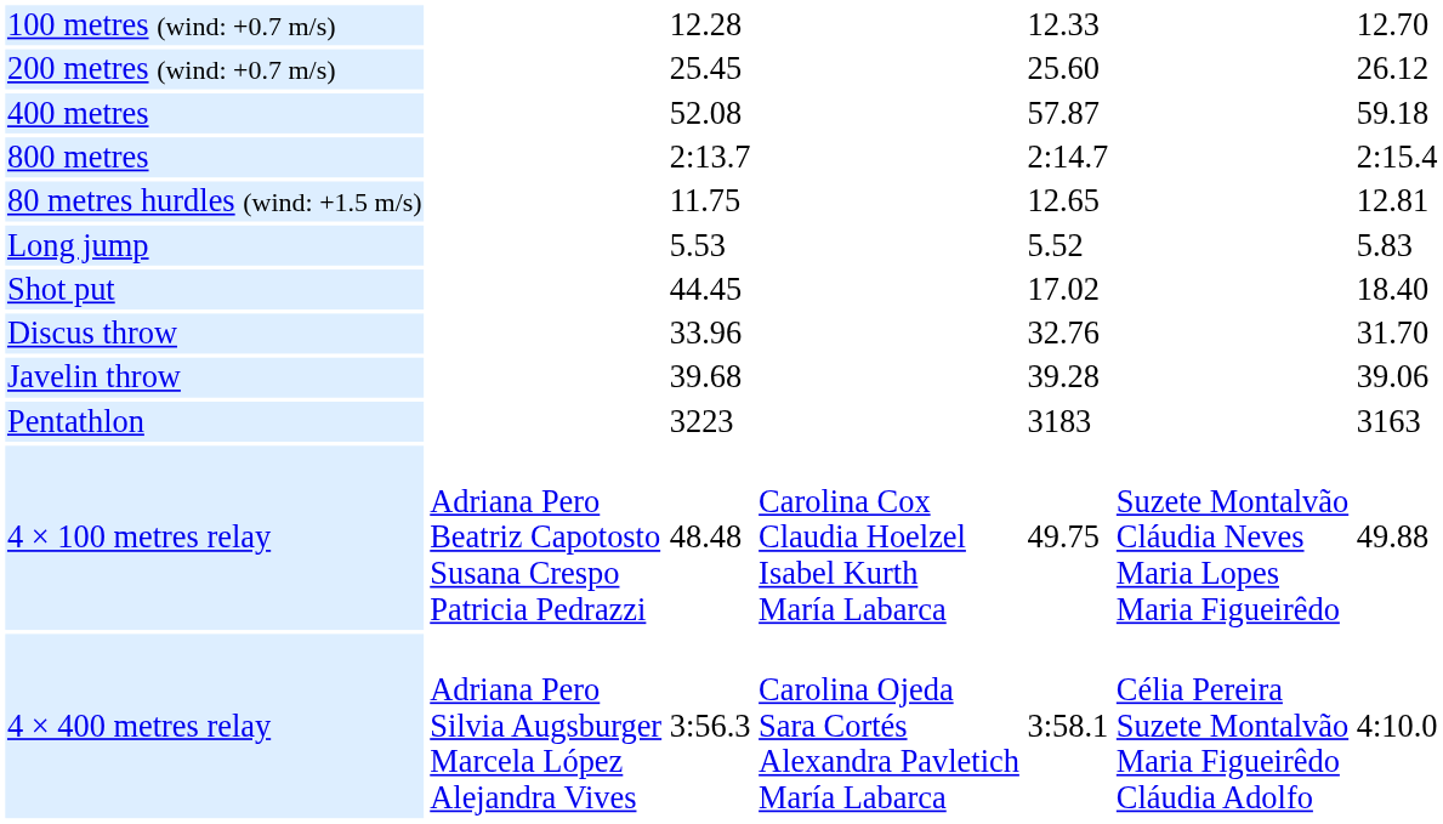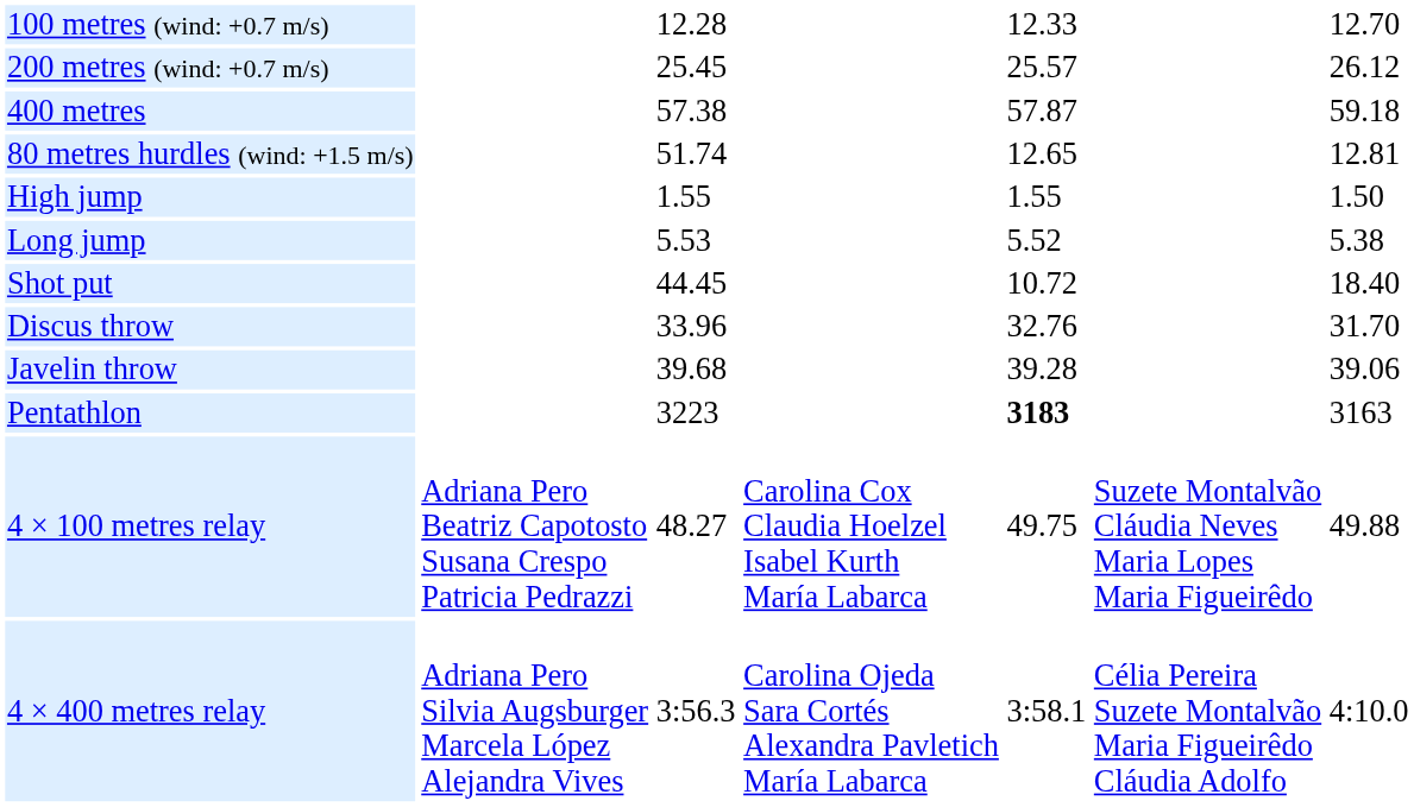200 metres (wind: +0.7 m/s) | column 5: 25.60 -> 25.57
400 metres | column 3: 52.08 -> 57.38
- row: 800 metres | 2:13.7 | 2:14.7 | 2:15.4
80 metres hurdles (wind: +1.5 m/s) | column 3: 11.75 -> 51.74
+ row: High jump | 1.55 | 1.55 | 1.50
Long jump | column 7: 5.83 -> 5.38
Shot put | column 5: 17.02 -> 10.72
Pentathlon | column 5: normal -> bold
4 × 100 metres relay | column 3: 48.48 -> 48.27
